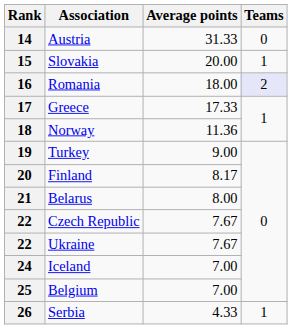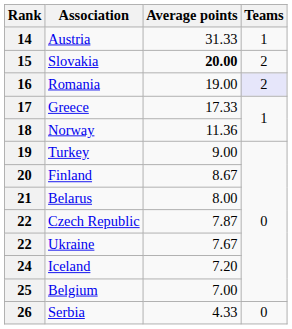14 | Teams: 0 -> 1
15 | Average points: normal -> bold
15 | Teams: 1 -> 2
16 | Average points: 18.00 -> 19.00
20 | Average points: 8.17 -> 8.67
22 / Czech Republic | Average points: 7.67 -> 7.87
24 | Average points: 7.00 -> 7.20
26 | Teams: 1 -> 0
